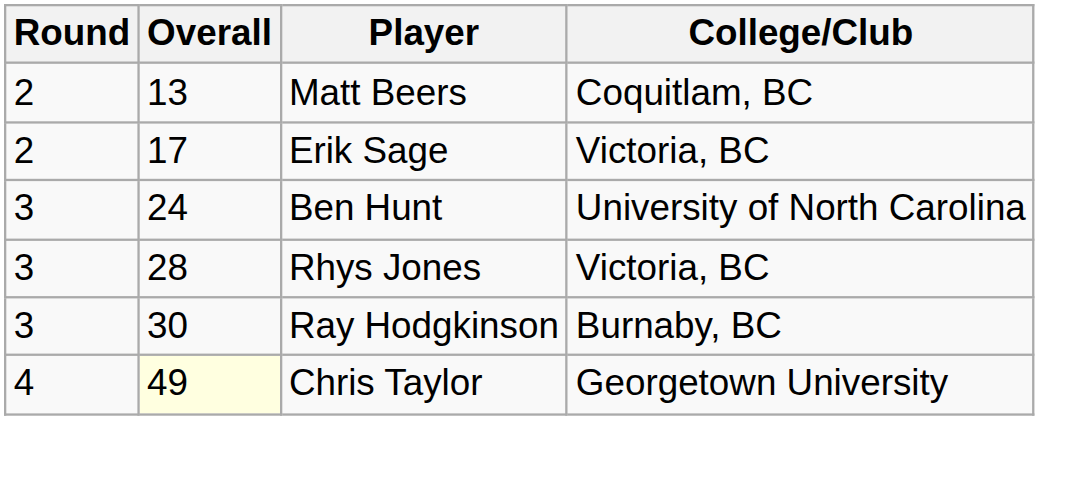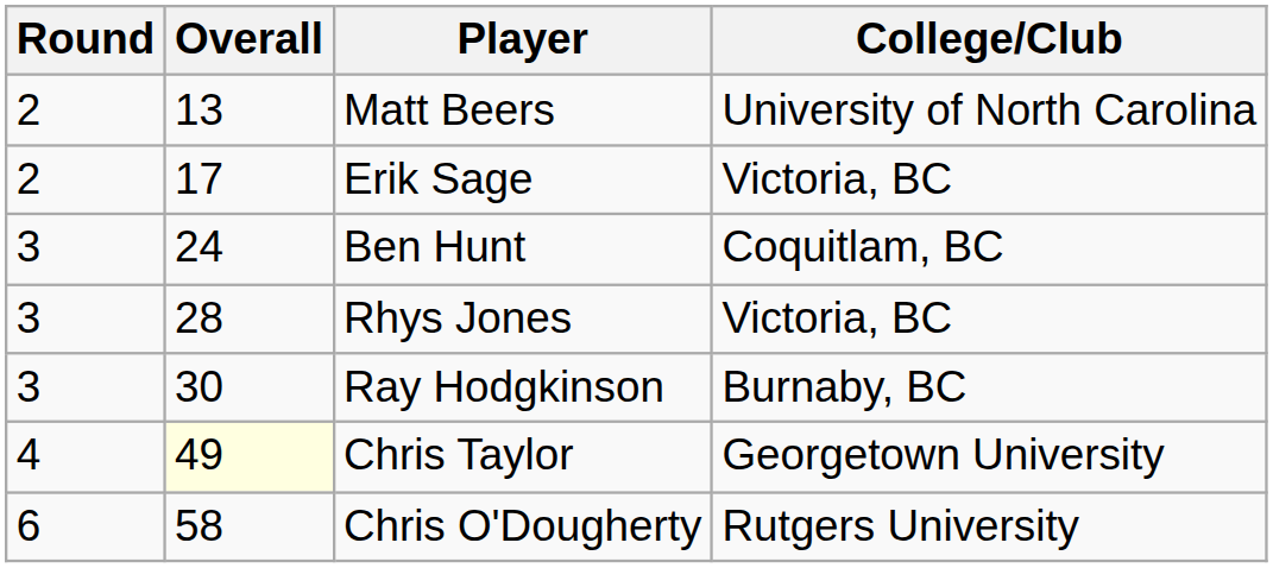Matt Beers | College/Club: Coquitlam, BC -> University of North Carolina
Ben Hunt | College/Club: University of North Carolina -> Coquitlam, BC
+ row: 6 | 58 | Chris O'Dougherty | Rutgers University
